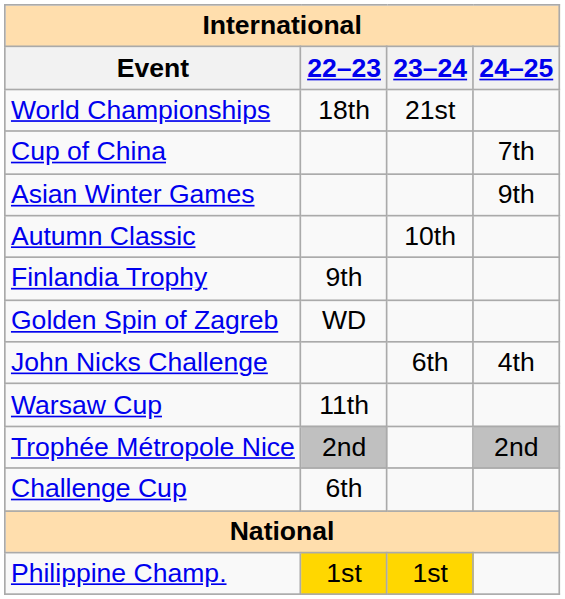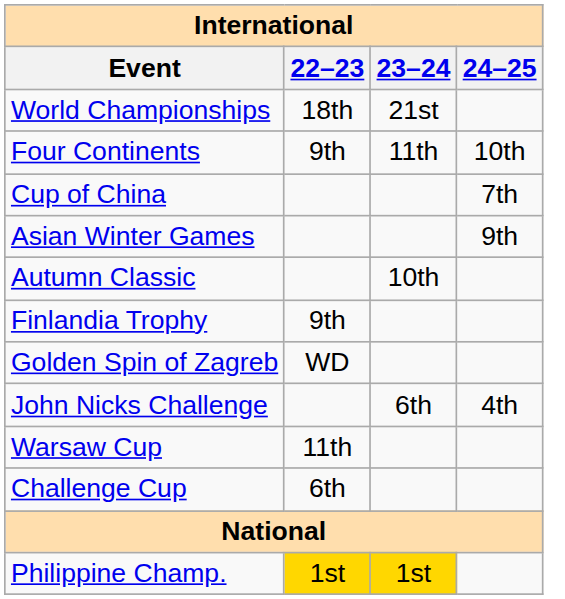+ row: Four Continents | 9th | 11th | 10th
- row: Trophée Métropole Nice | 2nd | 2nd
